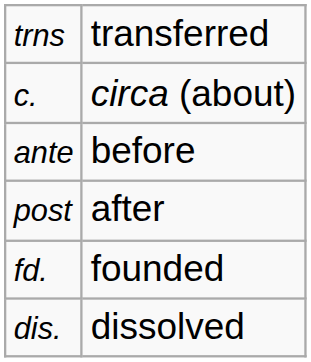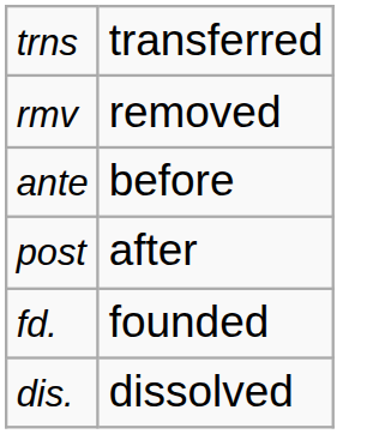+ row: rmv | removed
- row: c. | circa (about)
